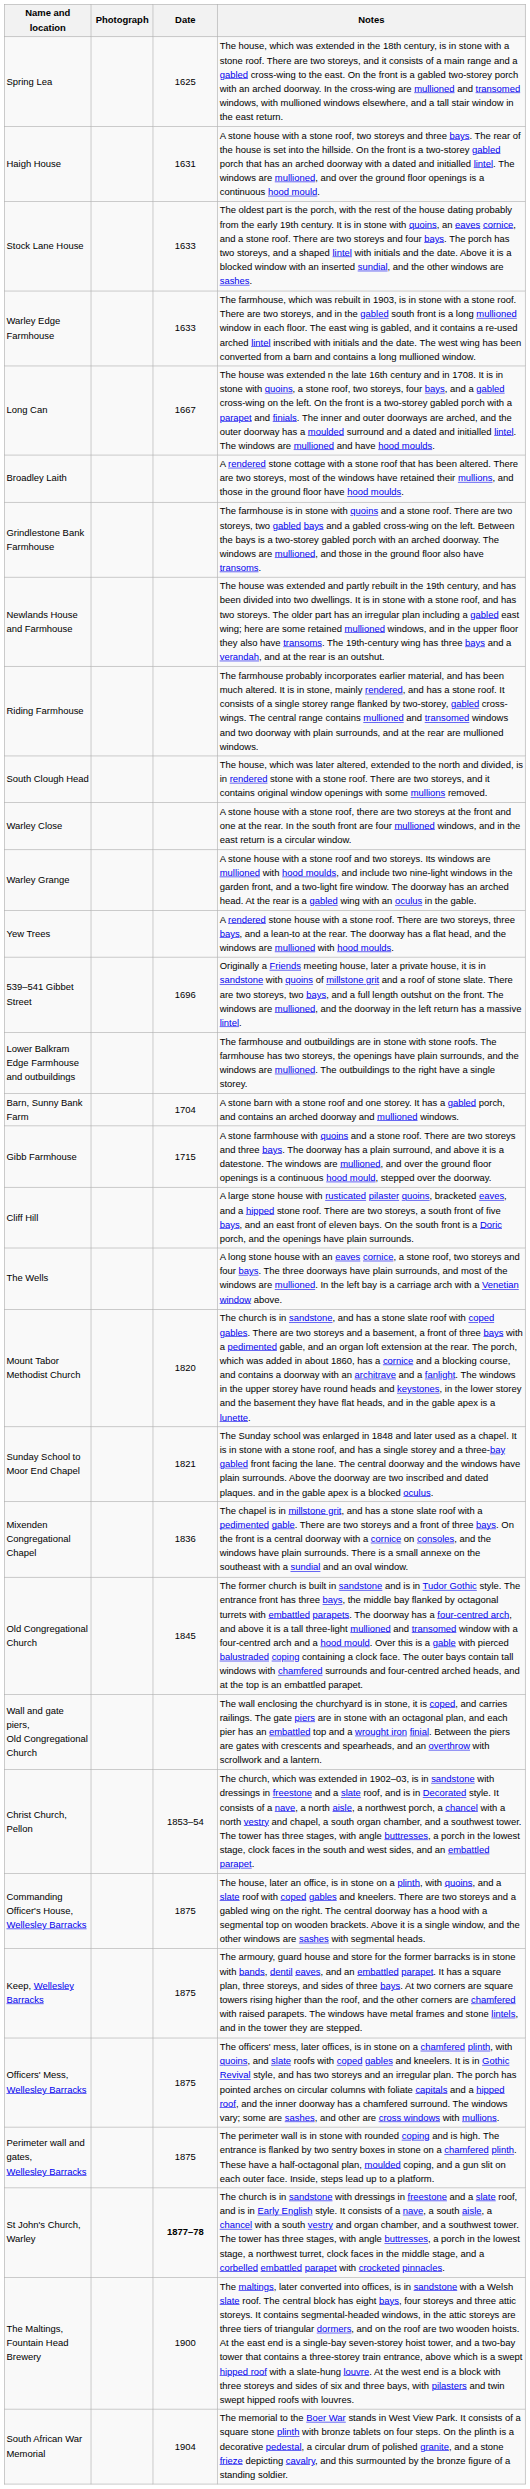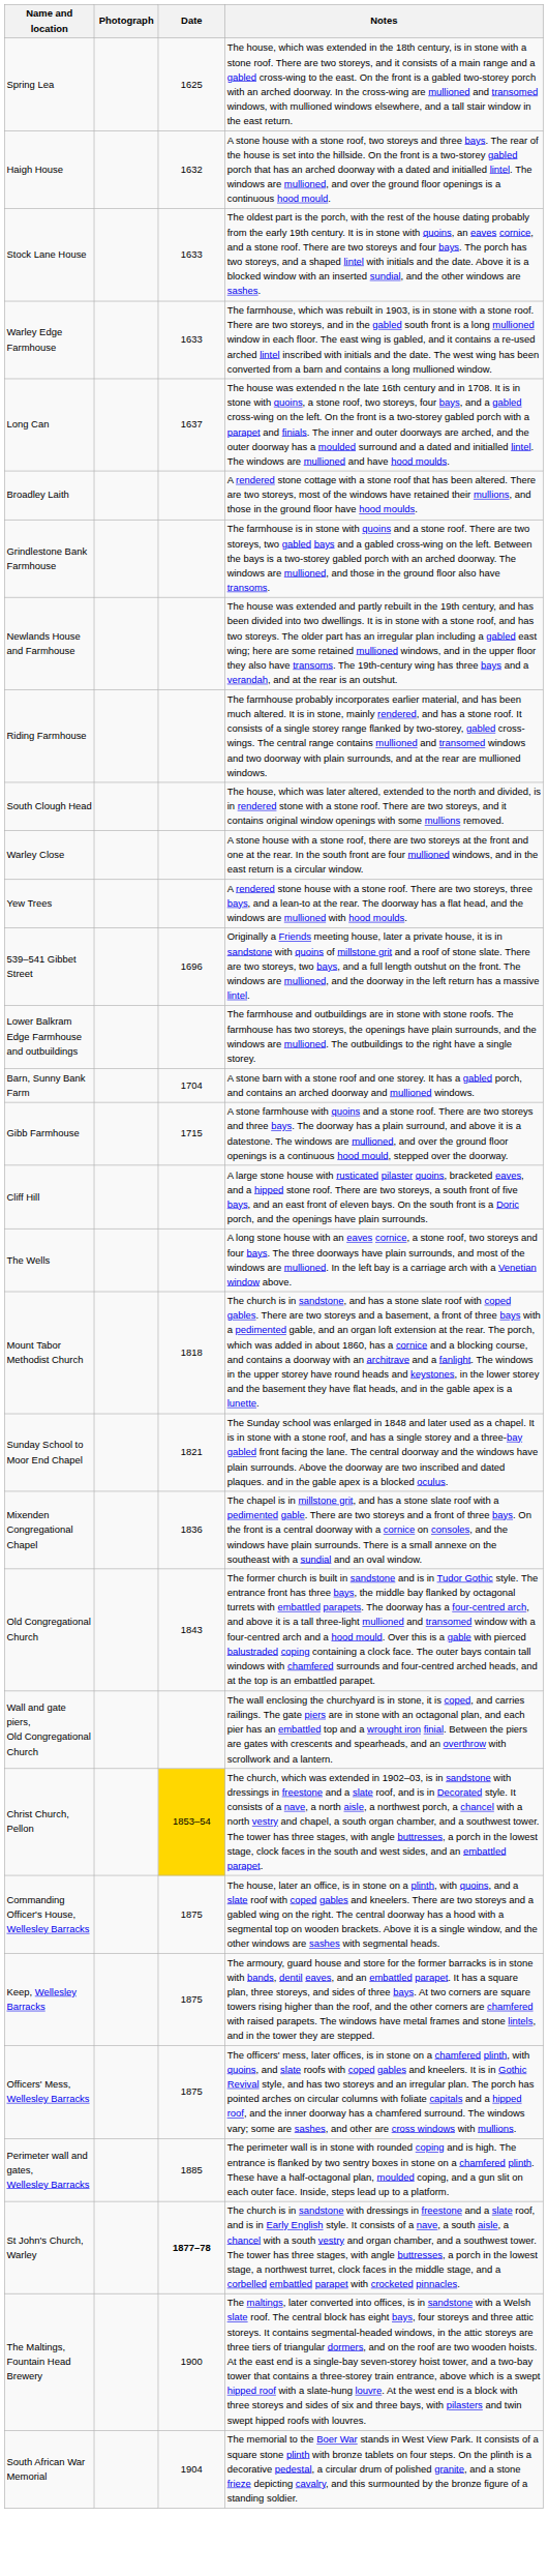Haigh House | Date: 1631 -> 1632
Long Can | Date: 1667 -> 1637
- row: Warley Grange | A stone house with a stone roof and two storeys. Its windows are mullioned with hood moulds, and include two nine-light windows in the garden front, and a two-light fire window. The doorway has an arched head. At the rear is a gabled wing with an oculus in the gable.
Mount Tabor Methodist Church | Date: 1820 -> 1818
Old Congregational Church | Date: 1845 -> 1843
Christ Church, Pellon | Date: no background -> gold background
Perimeter wall and gates, Wellesley Barracks | Date: 1875 -> 1885
